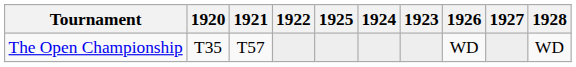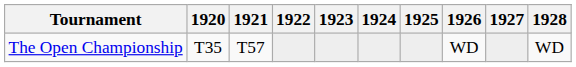columns swapped: 1923 <-> 1925
